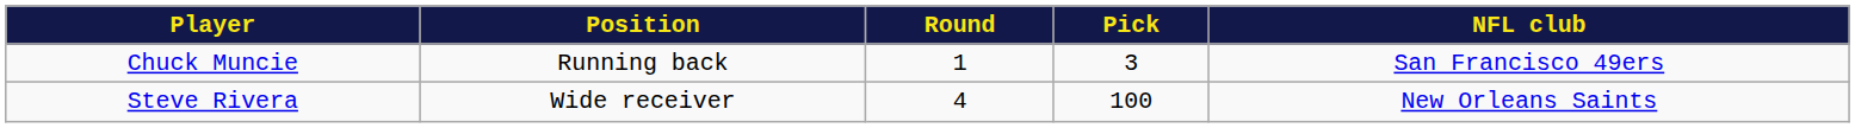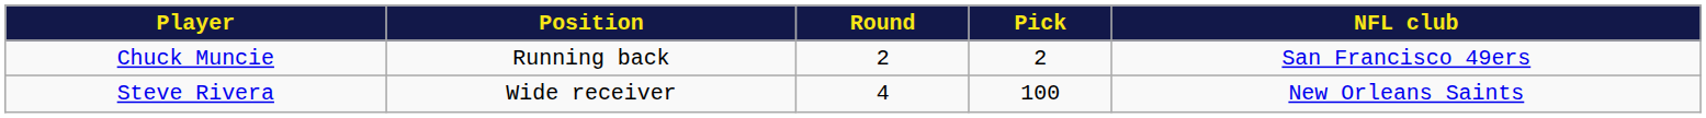Chuck Muncie | Round: 1 -> 2
Chuck Muncie | Pick: 3 -> 2
